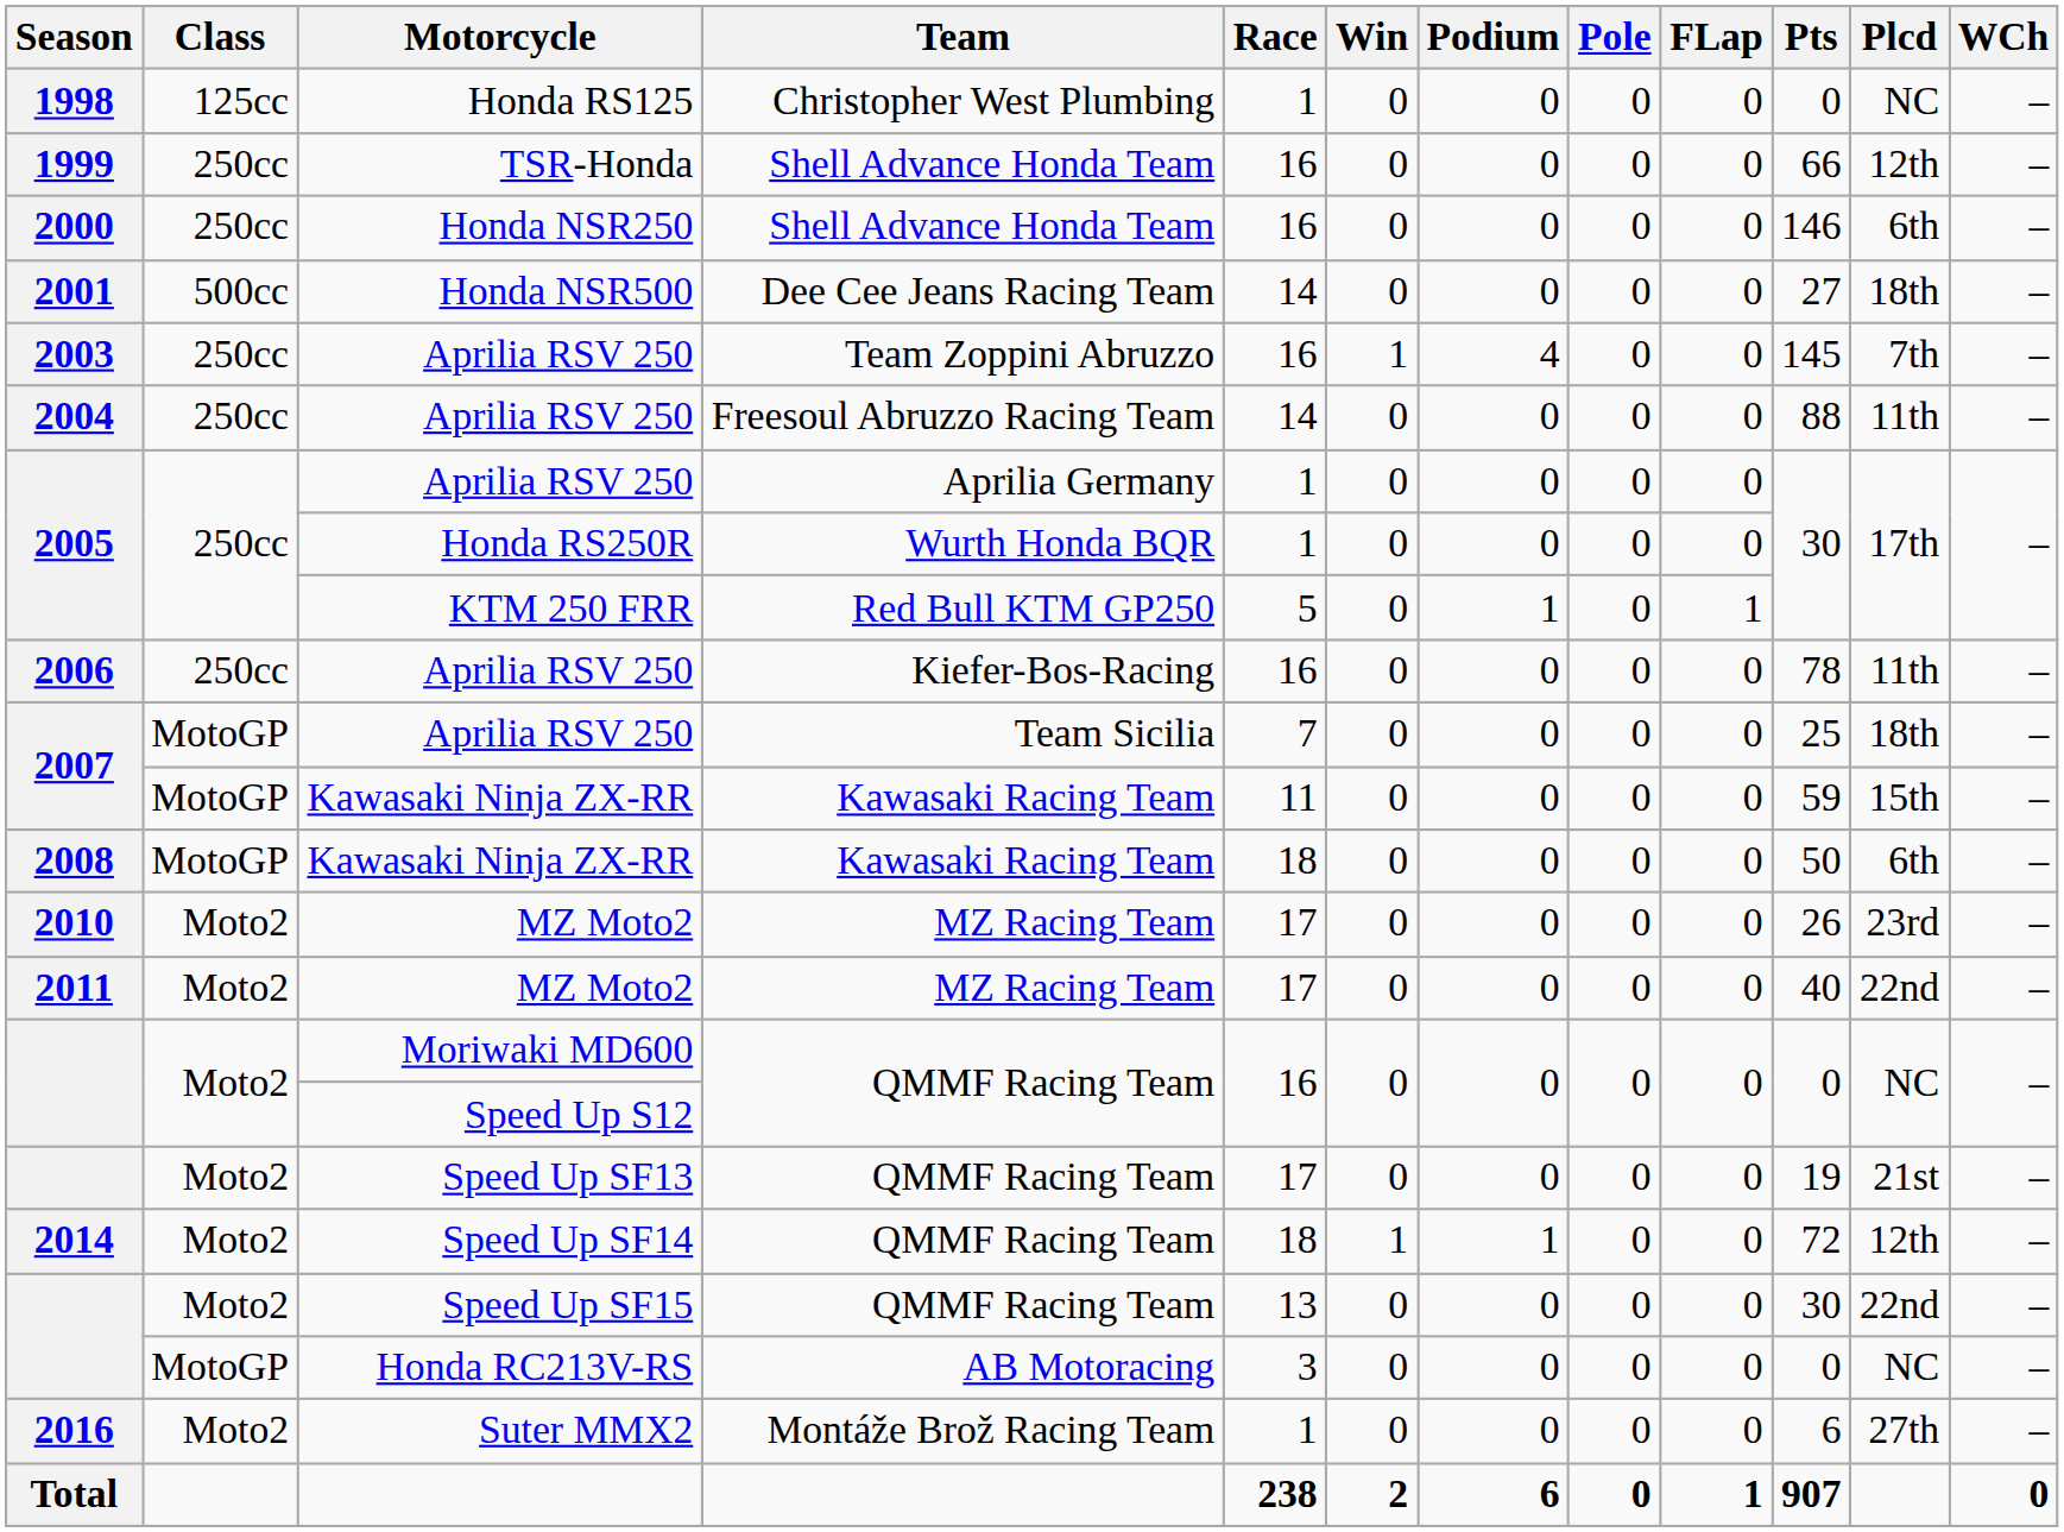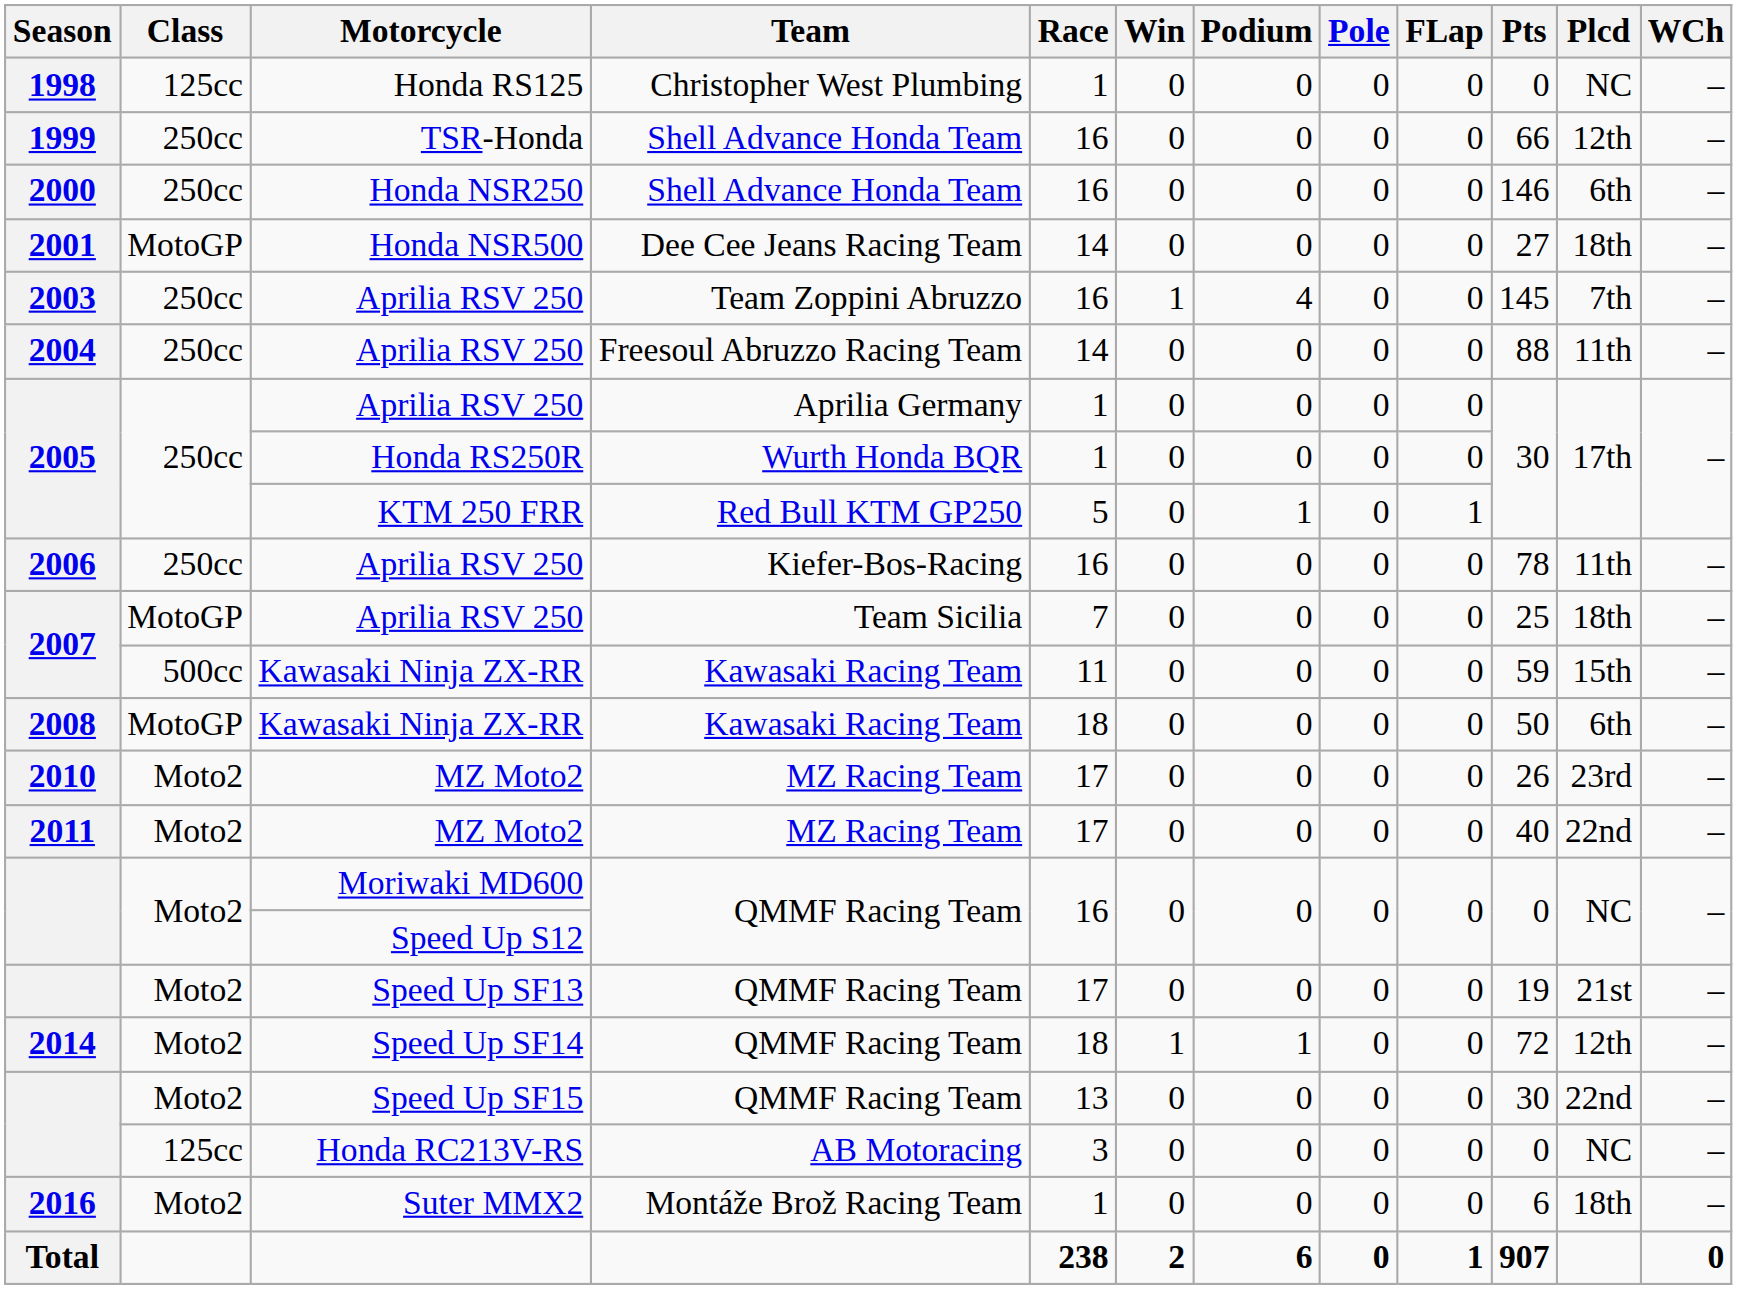Honda NSR500 | Class: 500cc -> MotoGP
2007 / Kawasaki Ninja ZX-RR | Class: MotoGP -> 500cc
Honda RC213V-RS | Class: MotoGP -> 125cc
Suter MMX2 | Plcd: 27th -> 18th
